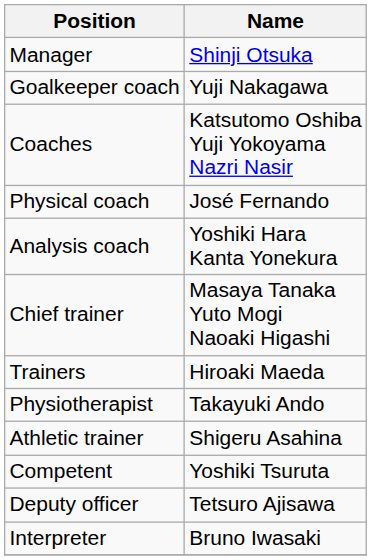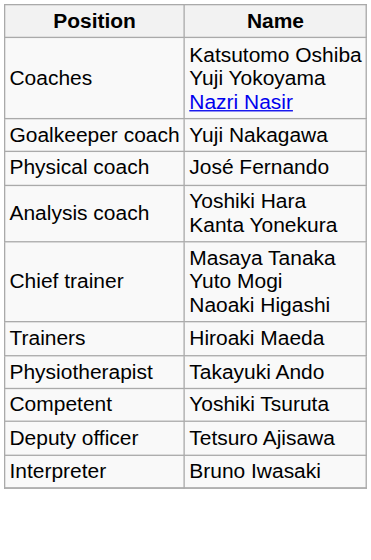- row: Manager | Shinji Otsuka
rows swapped: Coaches <-> Goalkeeper coach
- row: Athletic trainer | Shigeru Asahina
